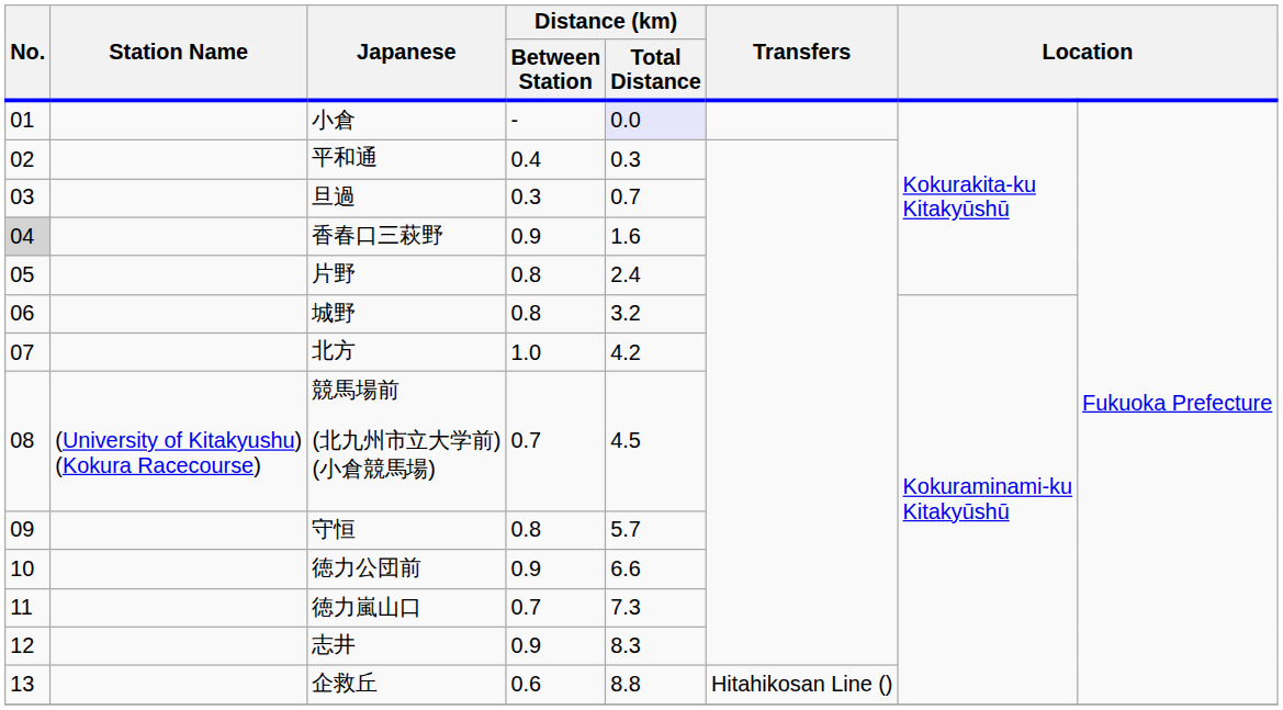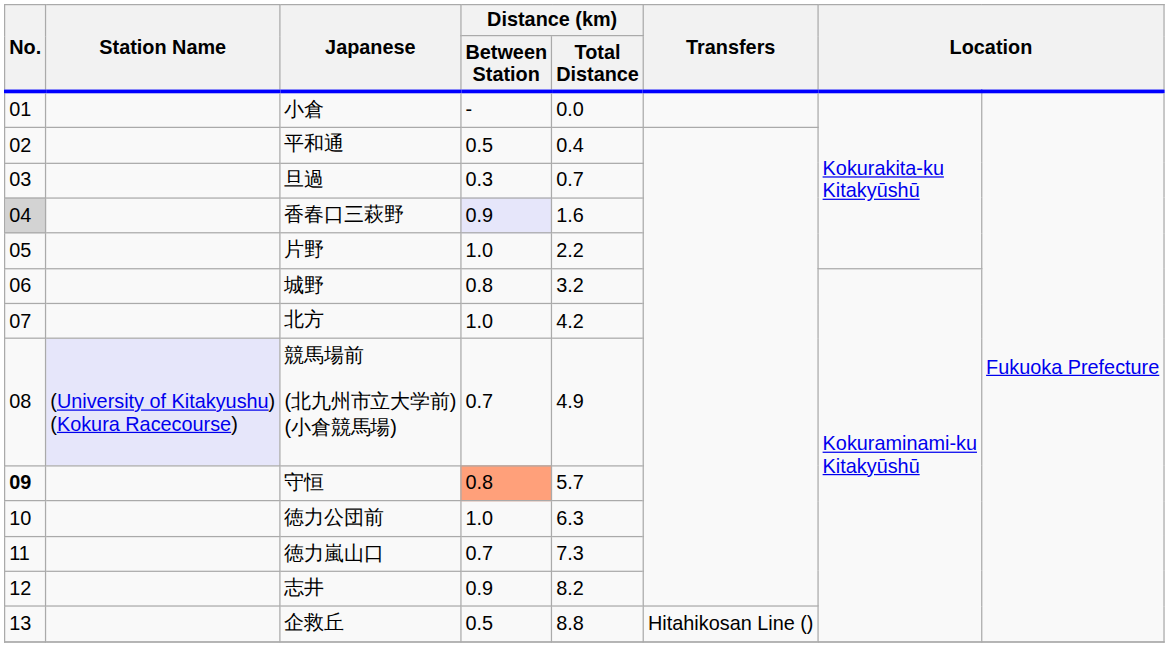小倉 | Distance (km) / Total Distance: lavender background -> no background
平和通 | Distance (km) / Between Station: 0.4 -> 0.5
平和通 | Distance (km) / Total Distance: 0.3 -> 0.4
香春口三萩野 | Distance (km) / Between Station: no background -> lavender background
片野 | Distance (km) / Between Station: 0.8 -> 1.0
片野 | Distance (km) / Total Distance: 2.4 -> 2.2
競馬場前 (北九州市立大学前) (小倉競馬場) | Station Name: no background -> lavender background
競馬場前 (北九州市立大学前) (小倉競馬場) | Distance (km) / Total Distance: 4.5 -> 4.9
守恒 | No.: normal -> bold
守恒 | Distance (km) / Between Station: no background -> lightsalmon background
徳力公団前 | Distance (km) / Between Station: 0.9 -> 1.0
徳力公団前 | Distance (km) / Total Distance: 6.6 -> 6.3
志井 | Distance (km) / Total Distance: 8.3 -> 8.2
企救丘 | Distance (km) / Between Station: 0.6 -> 0.5
